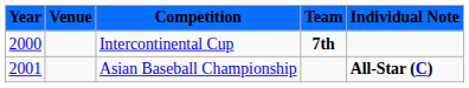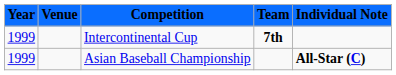Intercontinental Cup | Year: 2000 -> 1999
Asian Baseball Championship | Year: 2001 -> 1999
